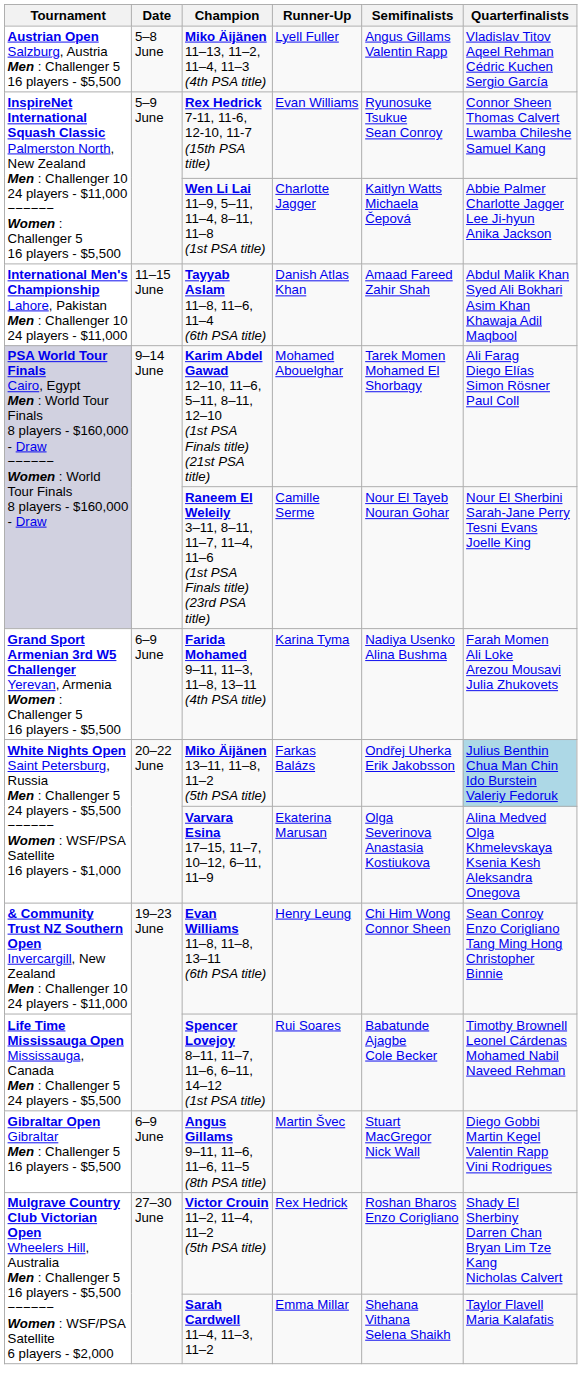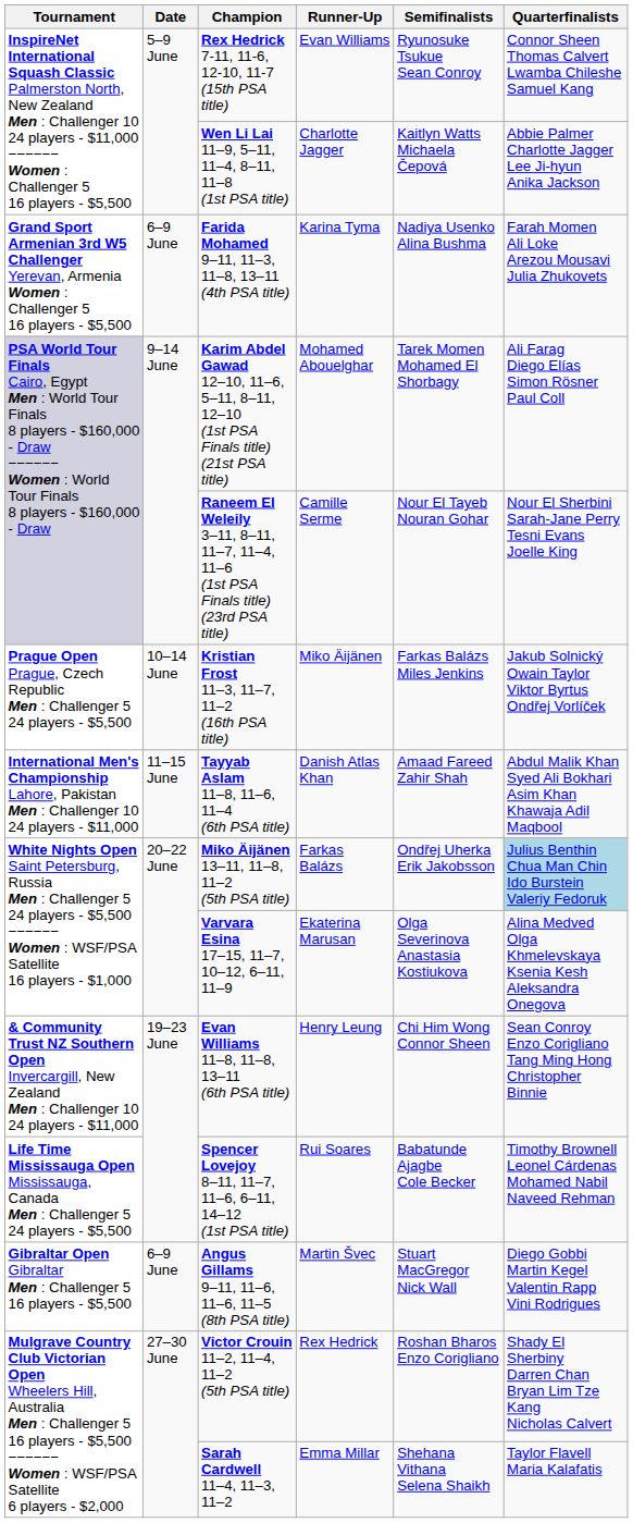- row: Austrian Open Salzburg, Austria Men : Challenger 5 16 players - $5,500 | 5–8 June | Miko Äijänen 11–13, 11–2, 11–4, 11–3 (4th PSA title) | Lyell Fuller | Angus Gillams Valentin Rapp | Vladislav Titov Aqeel Rehman Cédric Kuchen Sergio García
rows swapped: Farida Mohamed 9–11, 11–3, 11–8, 13–11 (4th PSA title) <-> Tayyab Aslam 11–8, 11–6, 11–4 (6th PSA title)
+ row: Prague Open Prague, Czech Republic Men : Challenger 5 24 players - $5,500 | 10–14 June | Kristian Frost 11–3, 11–7, 11–2 (16th PSA title) | Miko Äijänen | Farkas Balázs Miles Jenkins | Jakub Solnický Owain Taylor Viktor Byrtus Ondřej Vorlíček
